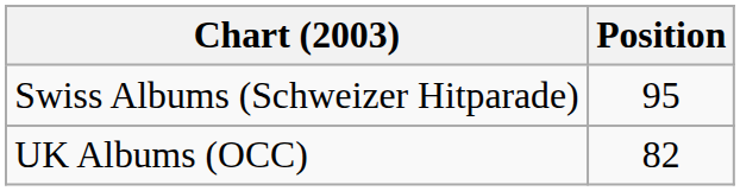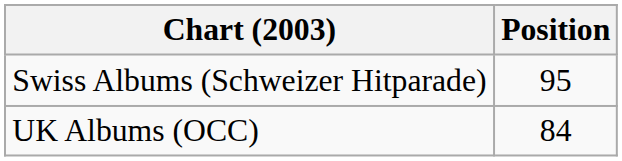UK Albums (OCC) | Position: 82 -> 84
